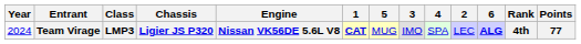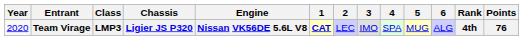columns swapped: 2 <-> 5
Team Virage | Year: 2024 -> 2020
Team Virage | 6: bold -> normal
Team Virage | Points: 77 -> 76
